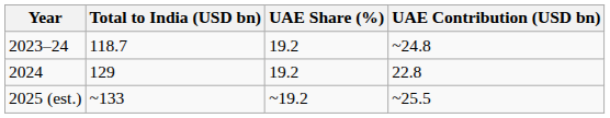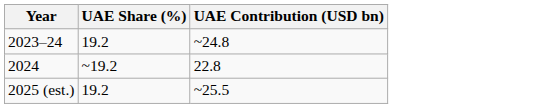- column: Total to India (USD bn) | 118.7 | 129 | ~133
2024 | UAE Share (%): 19.2 -> ~19.2
2025 (est.) | UAE Share (%): ~19.2 -> 19.2
